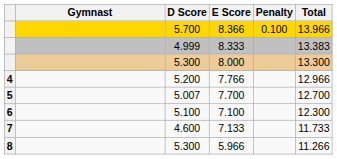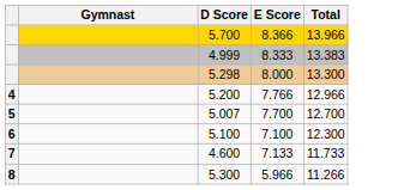- column: Penalty | 0.100
8.000 | D Score: 5.300 -> 5.298
